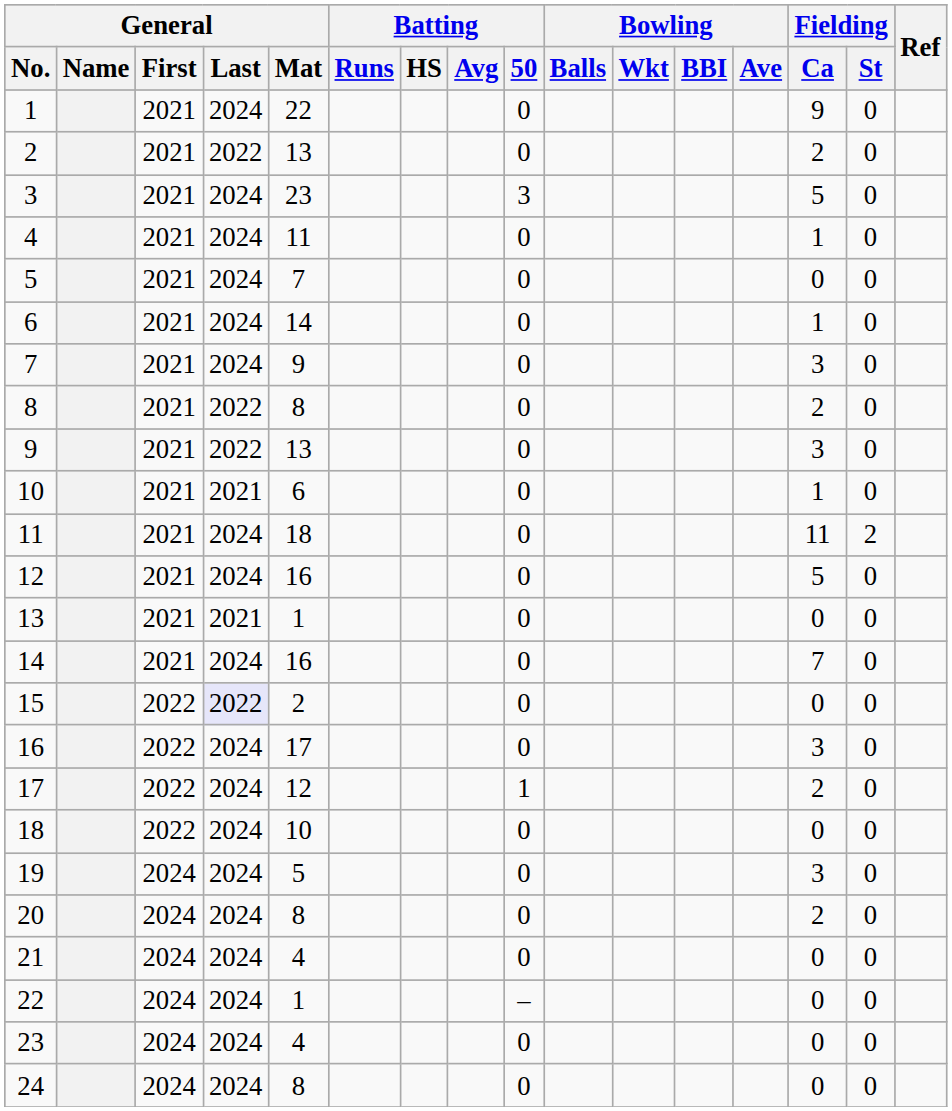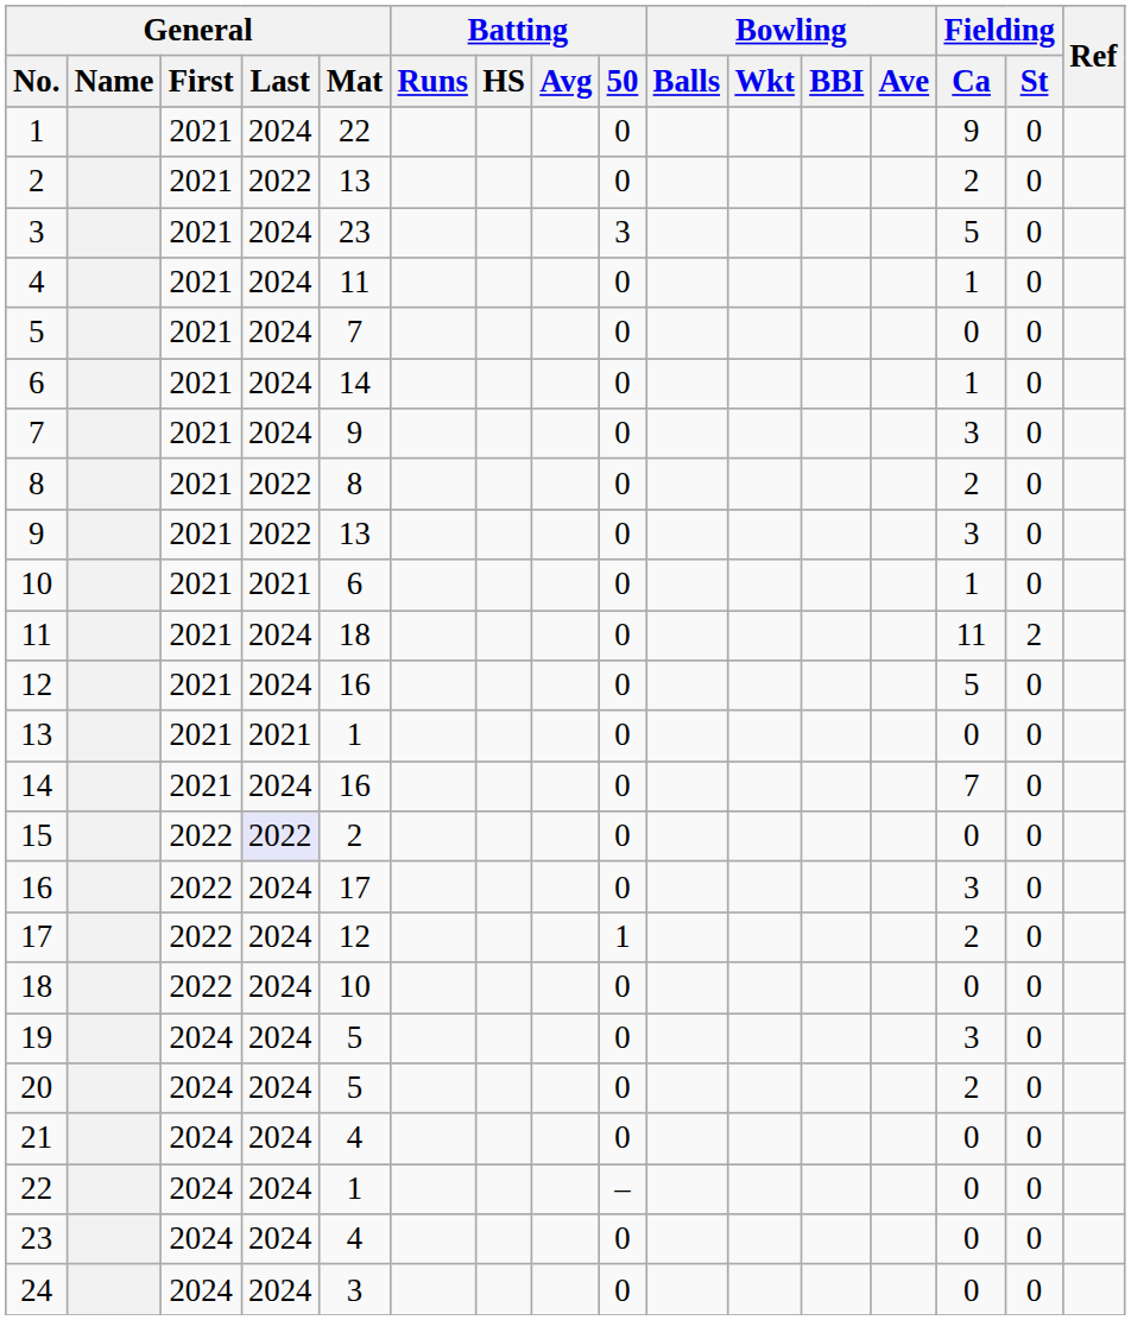20 | General / Mat: 8 -> 5
24 | General / Mat: 8 -> 3
